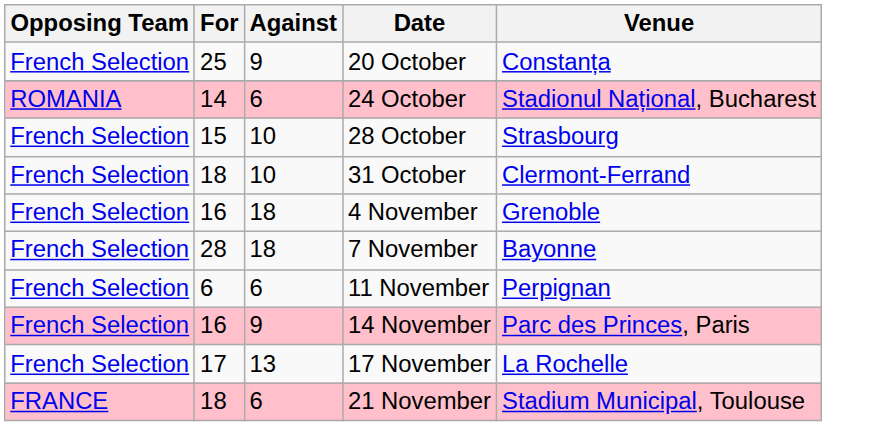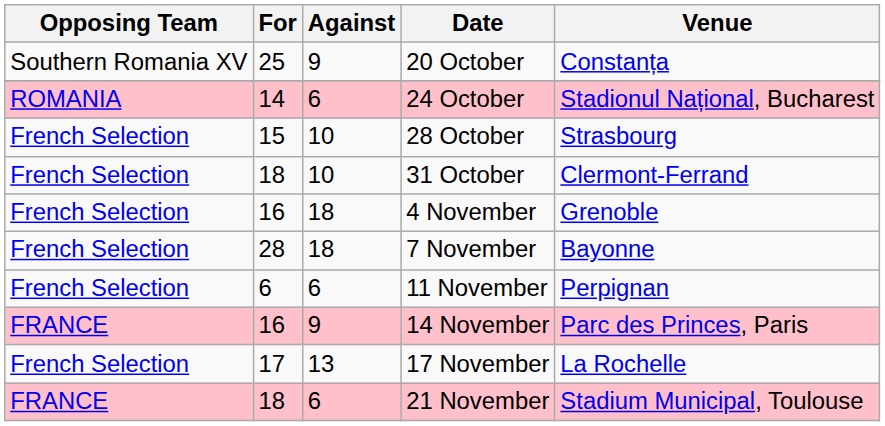20 October | Opposing Team: French Selection -> Southern Romania XV
14 November | Opposing Team: French Selection -> FRANCE
